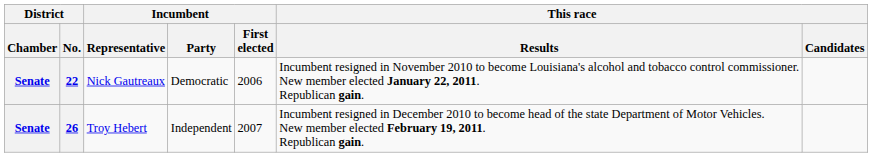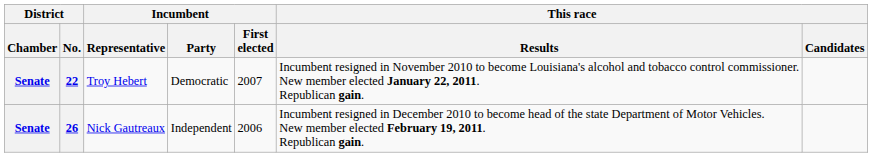22 | Incumbent / Representative: Nick Gautreaux -> Troy Hebert
22 | Incumbent / First elected: 2006 -> 2007
26 | Incumbent / Representative: Troy Hebert -> Nick Gautreaux
26 | Incumbent / First elected: 2007 -> 2006
